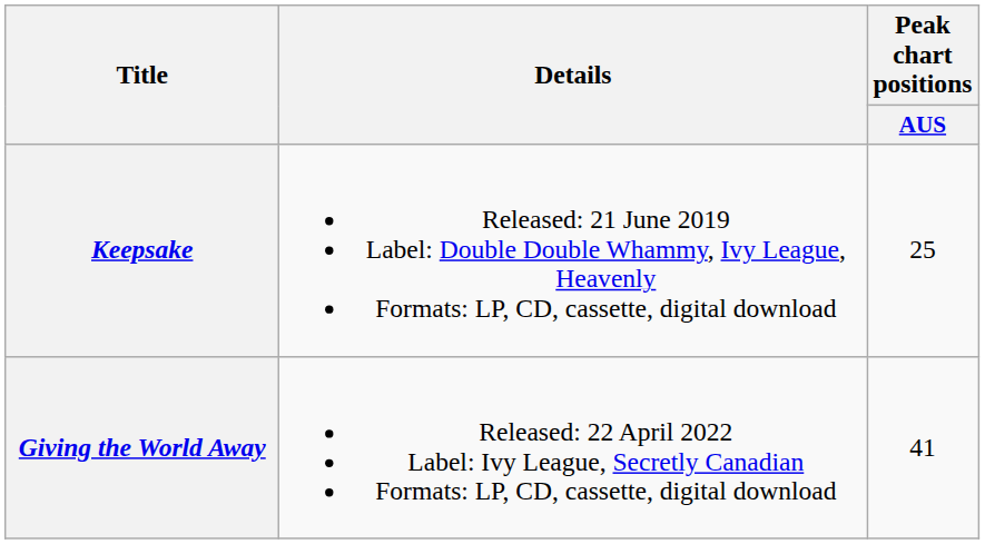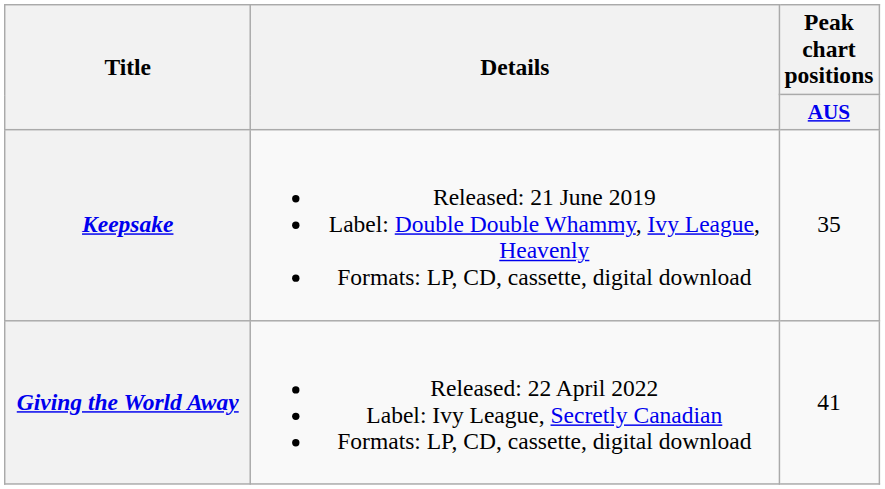Keepsake | Peak chart positions / AUS: 25 -> 35
